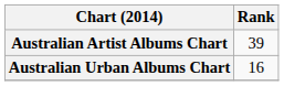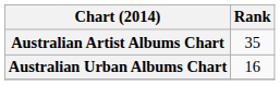Australian Artist Albums Chart | Rank: 39 -> 35
